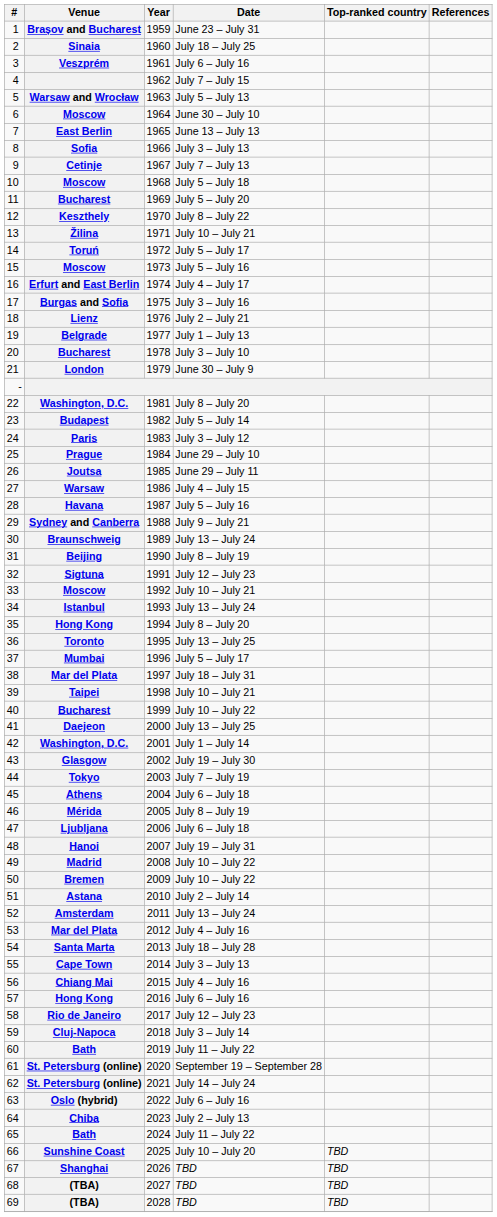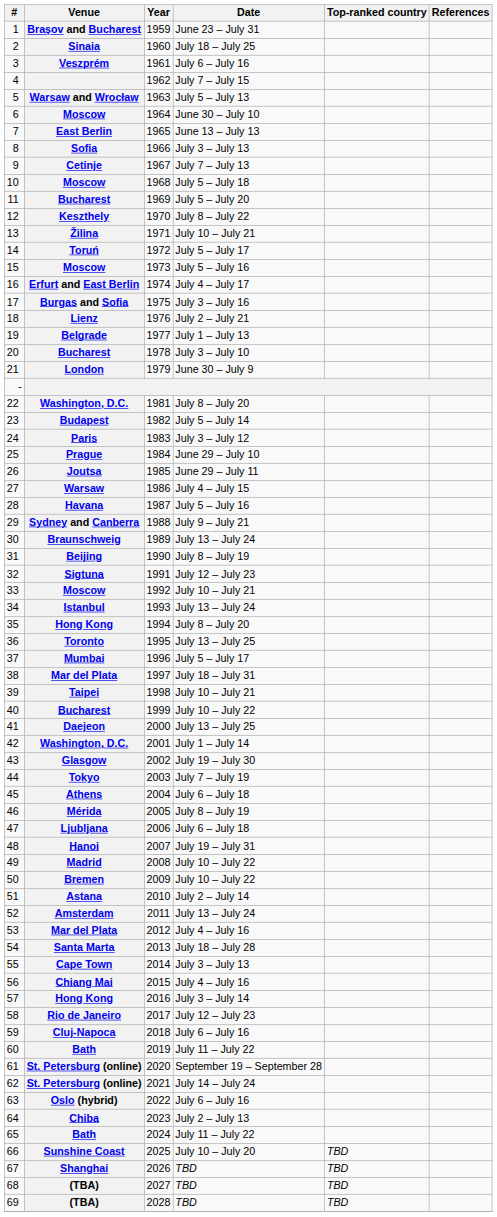57 | Date: July 6 – July 16 -> July 3 – July 14
59 | Date: July 3 – July 14 -> July 6 – July 16
